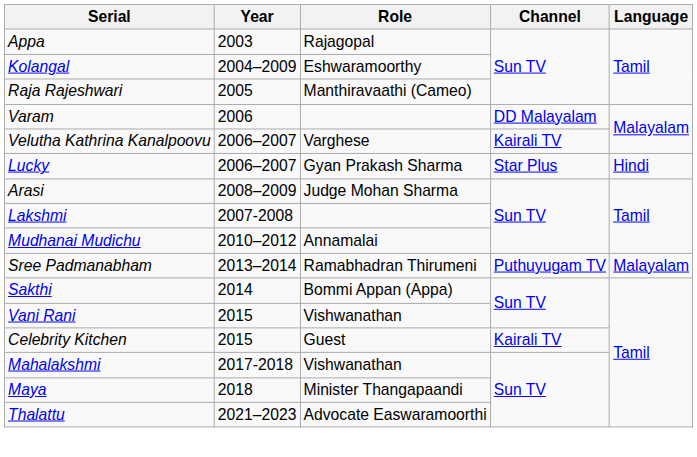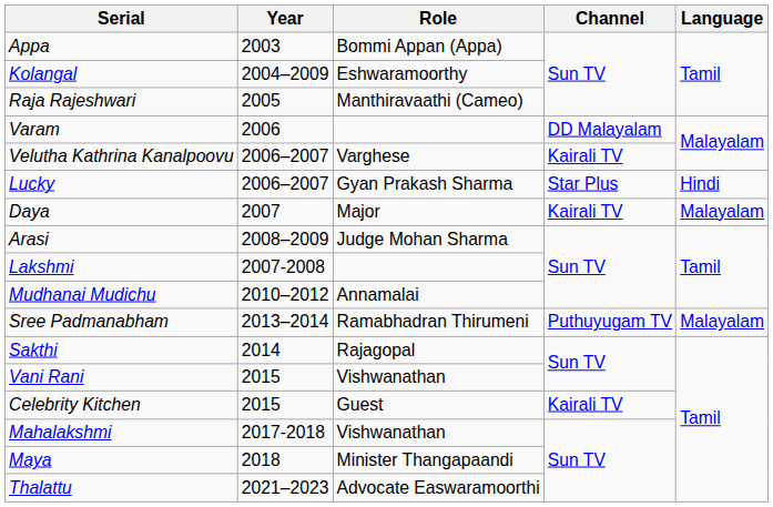Appa | Role: Rajagopal -> Bommi Appan (Appa)
+ row: Daya | 2007 | Major | Kairali TV | Malayalam
Sakthi | Role: Bommi Appan (Appa) -> Rajagopal
